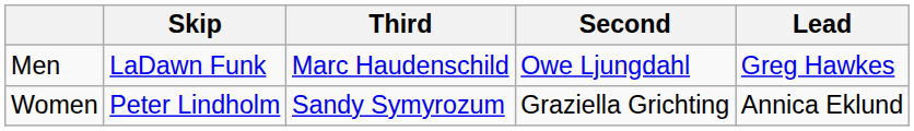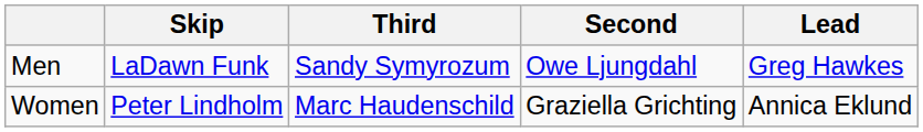Men | Third: Marc Haudenschild -> Sandy Symyrozum
Women | Third: Sandy Symyrozum -> Marc Haudenschild
